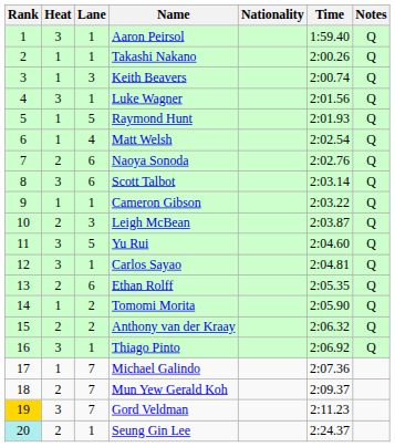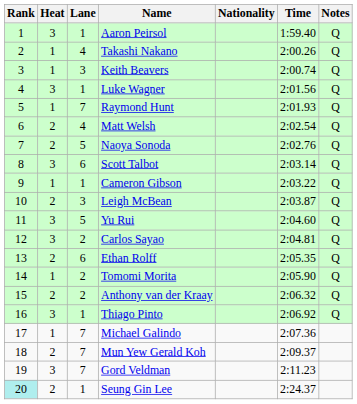Takashi Nakano | Lane: 1 -> 4
Raymond Hunt | Lane: 5 -> 7
Matt Welsh | Heat: 1 -> 2
Naoya Sonoda | Lane: 6 -> 5
Carlos Sayao | Lane: 1 -> 2
Gord Veldman | Rank: gold background -> no background
